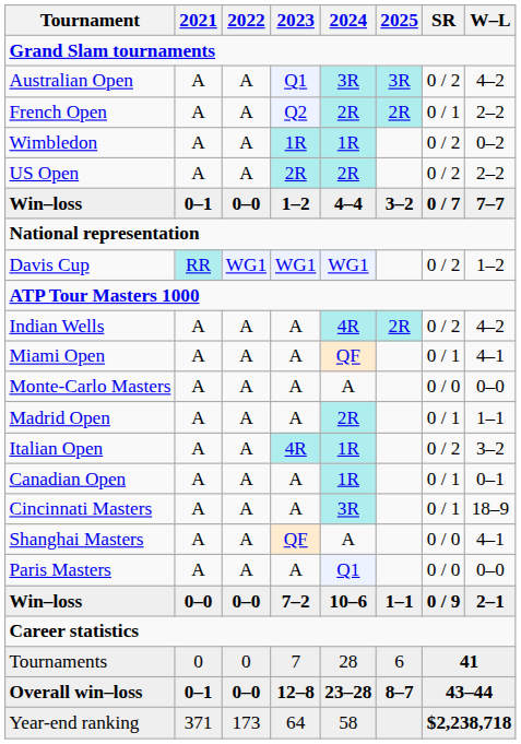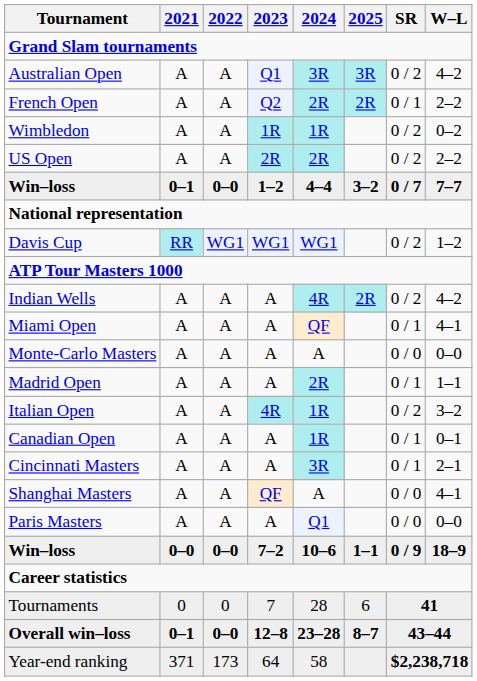Cincinnati Masters | W–L: 18–9 -> 2–1
Win–loss / 7–2 | W–L: 2–1 -> 18–9
